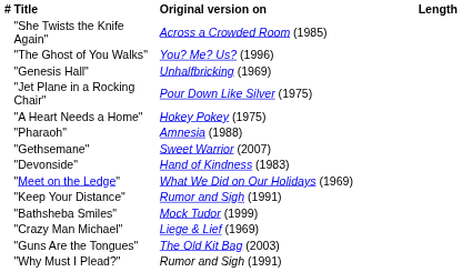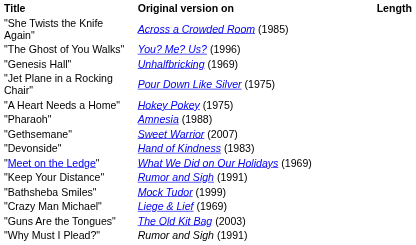- column: #
